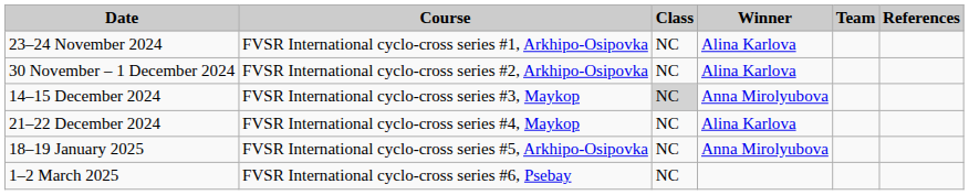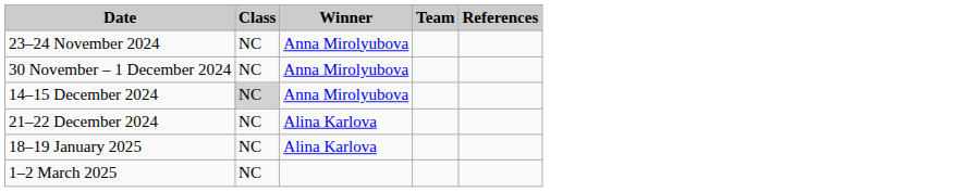- column: Course | FVSR International cyclo-cross series #1, Arkhipo-Osipovka | FVSR International cyclo-cross series #2, Arkhipo-Osipovka | FVSR International cyclo-cross series #3, Maykop | FVSR International cyclo-cross series #4, Maykop | FVSR International cyclo-cross series #5, Arkhipo-Osipovka | FVSR International cyclo-cross series #6, Psebay
23–24 November 2024 | Winner: Alina Karlova -> Anna Mirolyubova
30 November – 1 December 2024 | Winner: Alina Karlova -> Anna Mirolyubova
18–19 January 2025 | Winner: Anna Mirolyubova -> Alina Karlova
